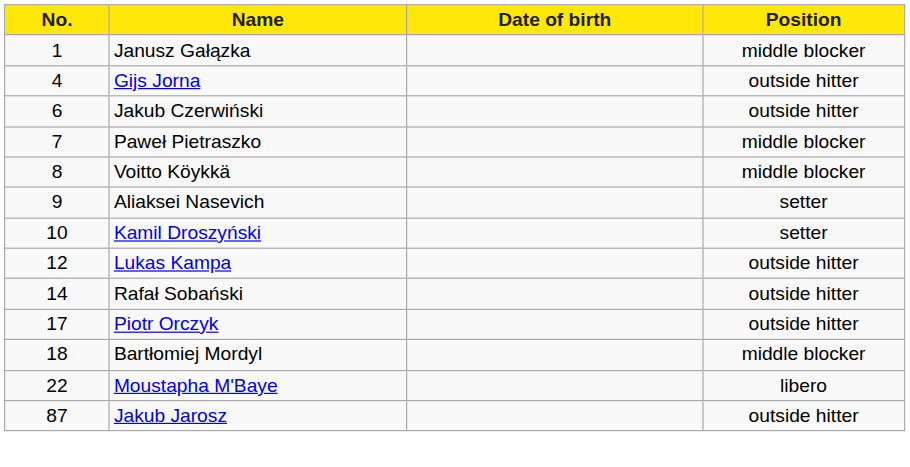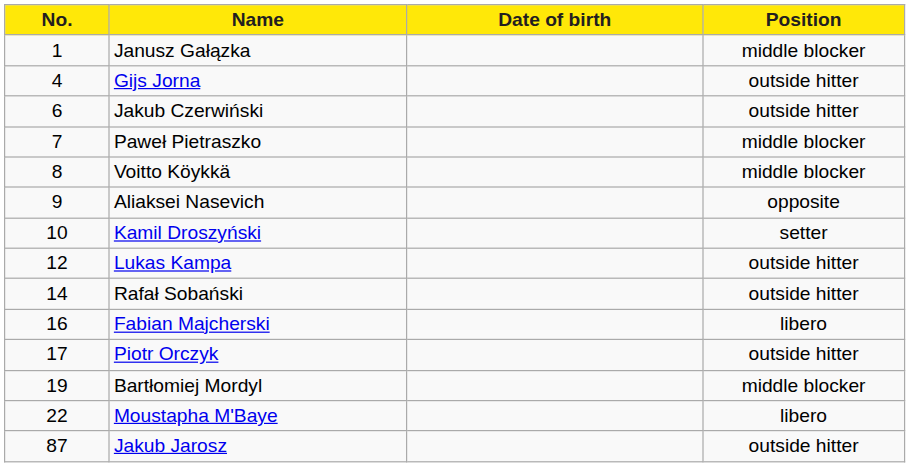Aliaksei Nasevich | Position: setter -> opposite
+ row: 16 | Fabian Majcherski | libero
Bartłomiej Mordyl | No.: 18 -> 19
